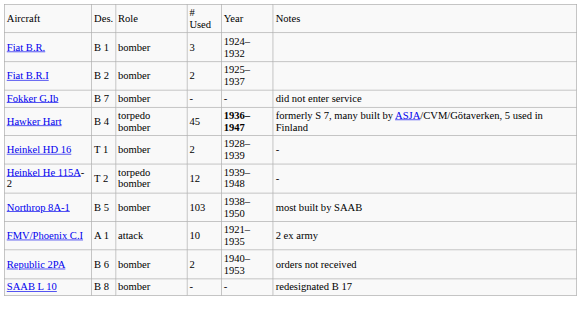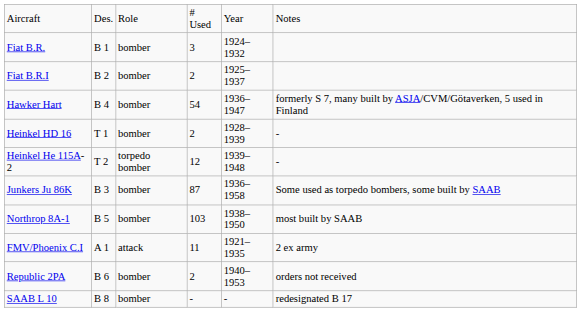- row: Fokker G.Ib | B 7 | bomber | - | - | did not enter service
Hawker Hart | column 3: torpedo bomber -> bomber
Hawker Hart | column 4: 45 -> 54
Hawker Hart | column 5: bold -> normal
+ row: Junkers Ju 86K | B 3 | bomber | 87 | 1936–1958 | Some used as torpedo bombers, some built by SAAB
FMV/Phoenix C.I | column 4: 10 -> 11
